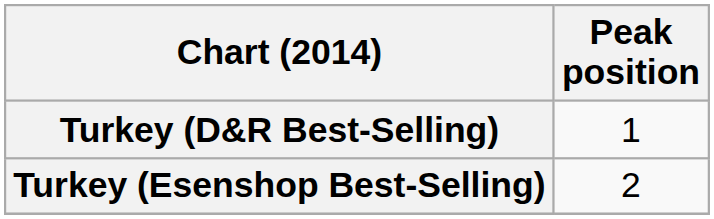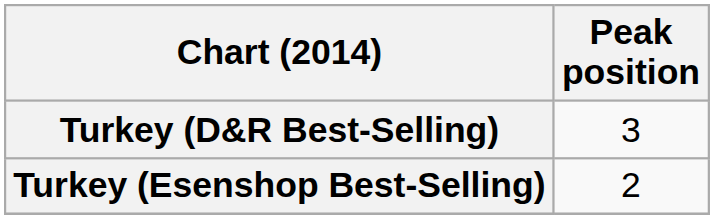Turkey (D&R Best-Selling) | Peak position: 1 -> 3
